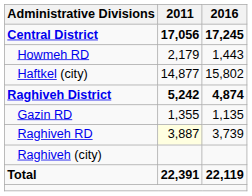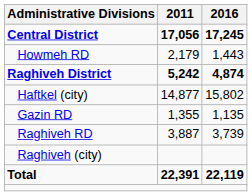rows swapped: Haftkel (city) <-> Raghiveh District
Raghiveh RD | 2011: lightyellow background -> no background
